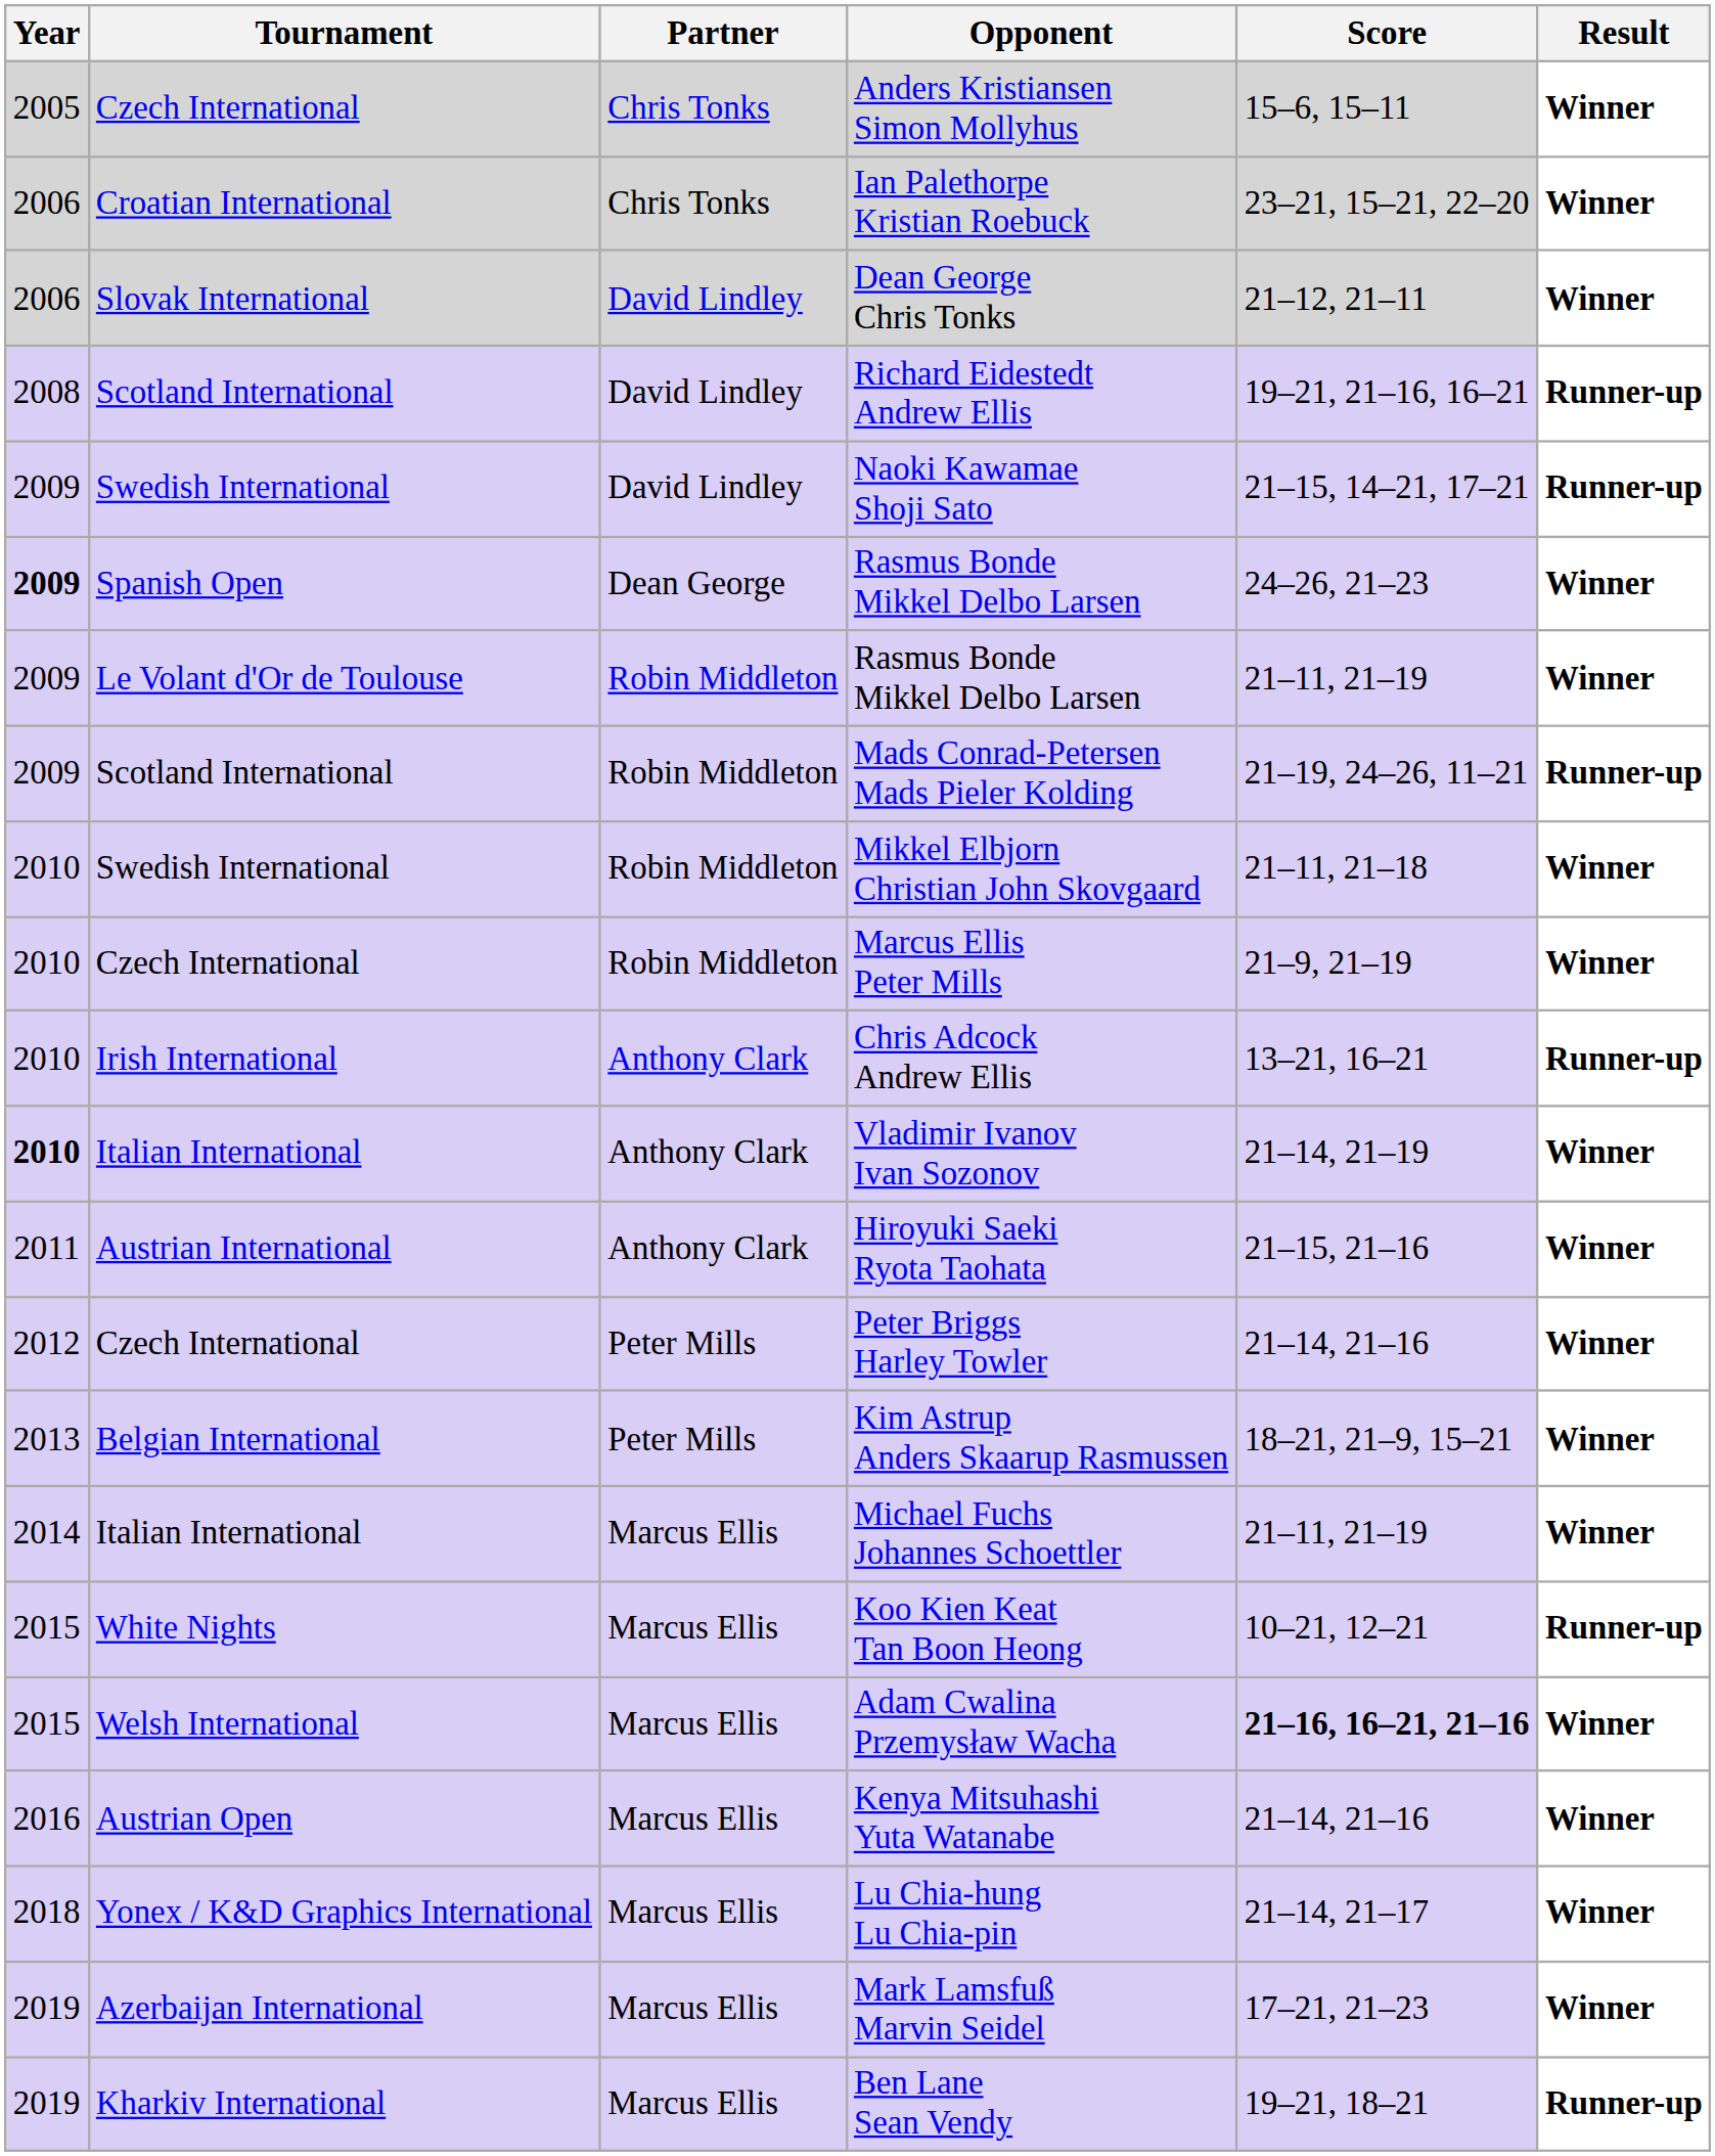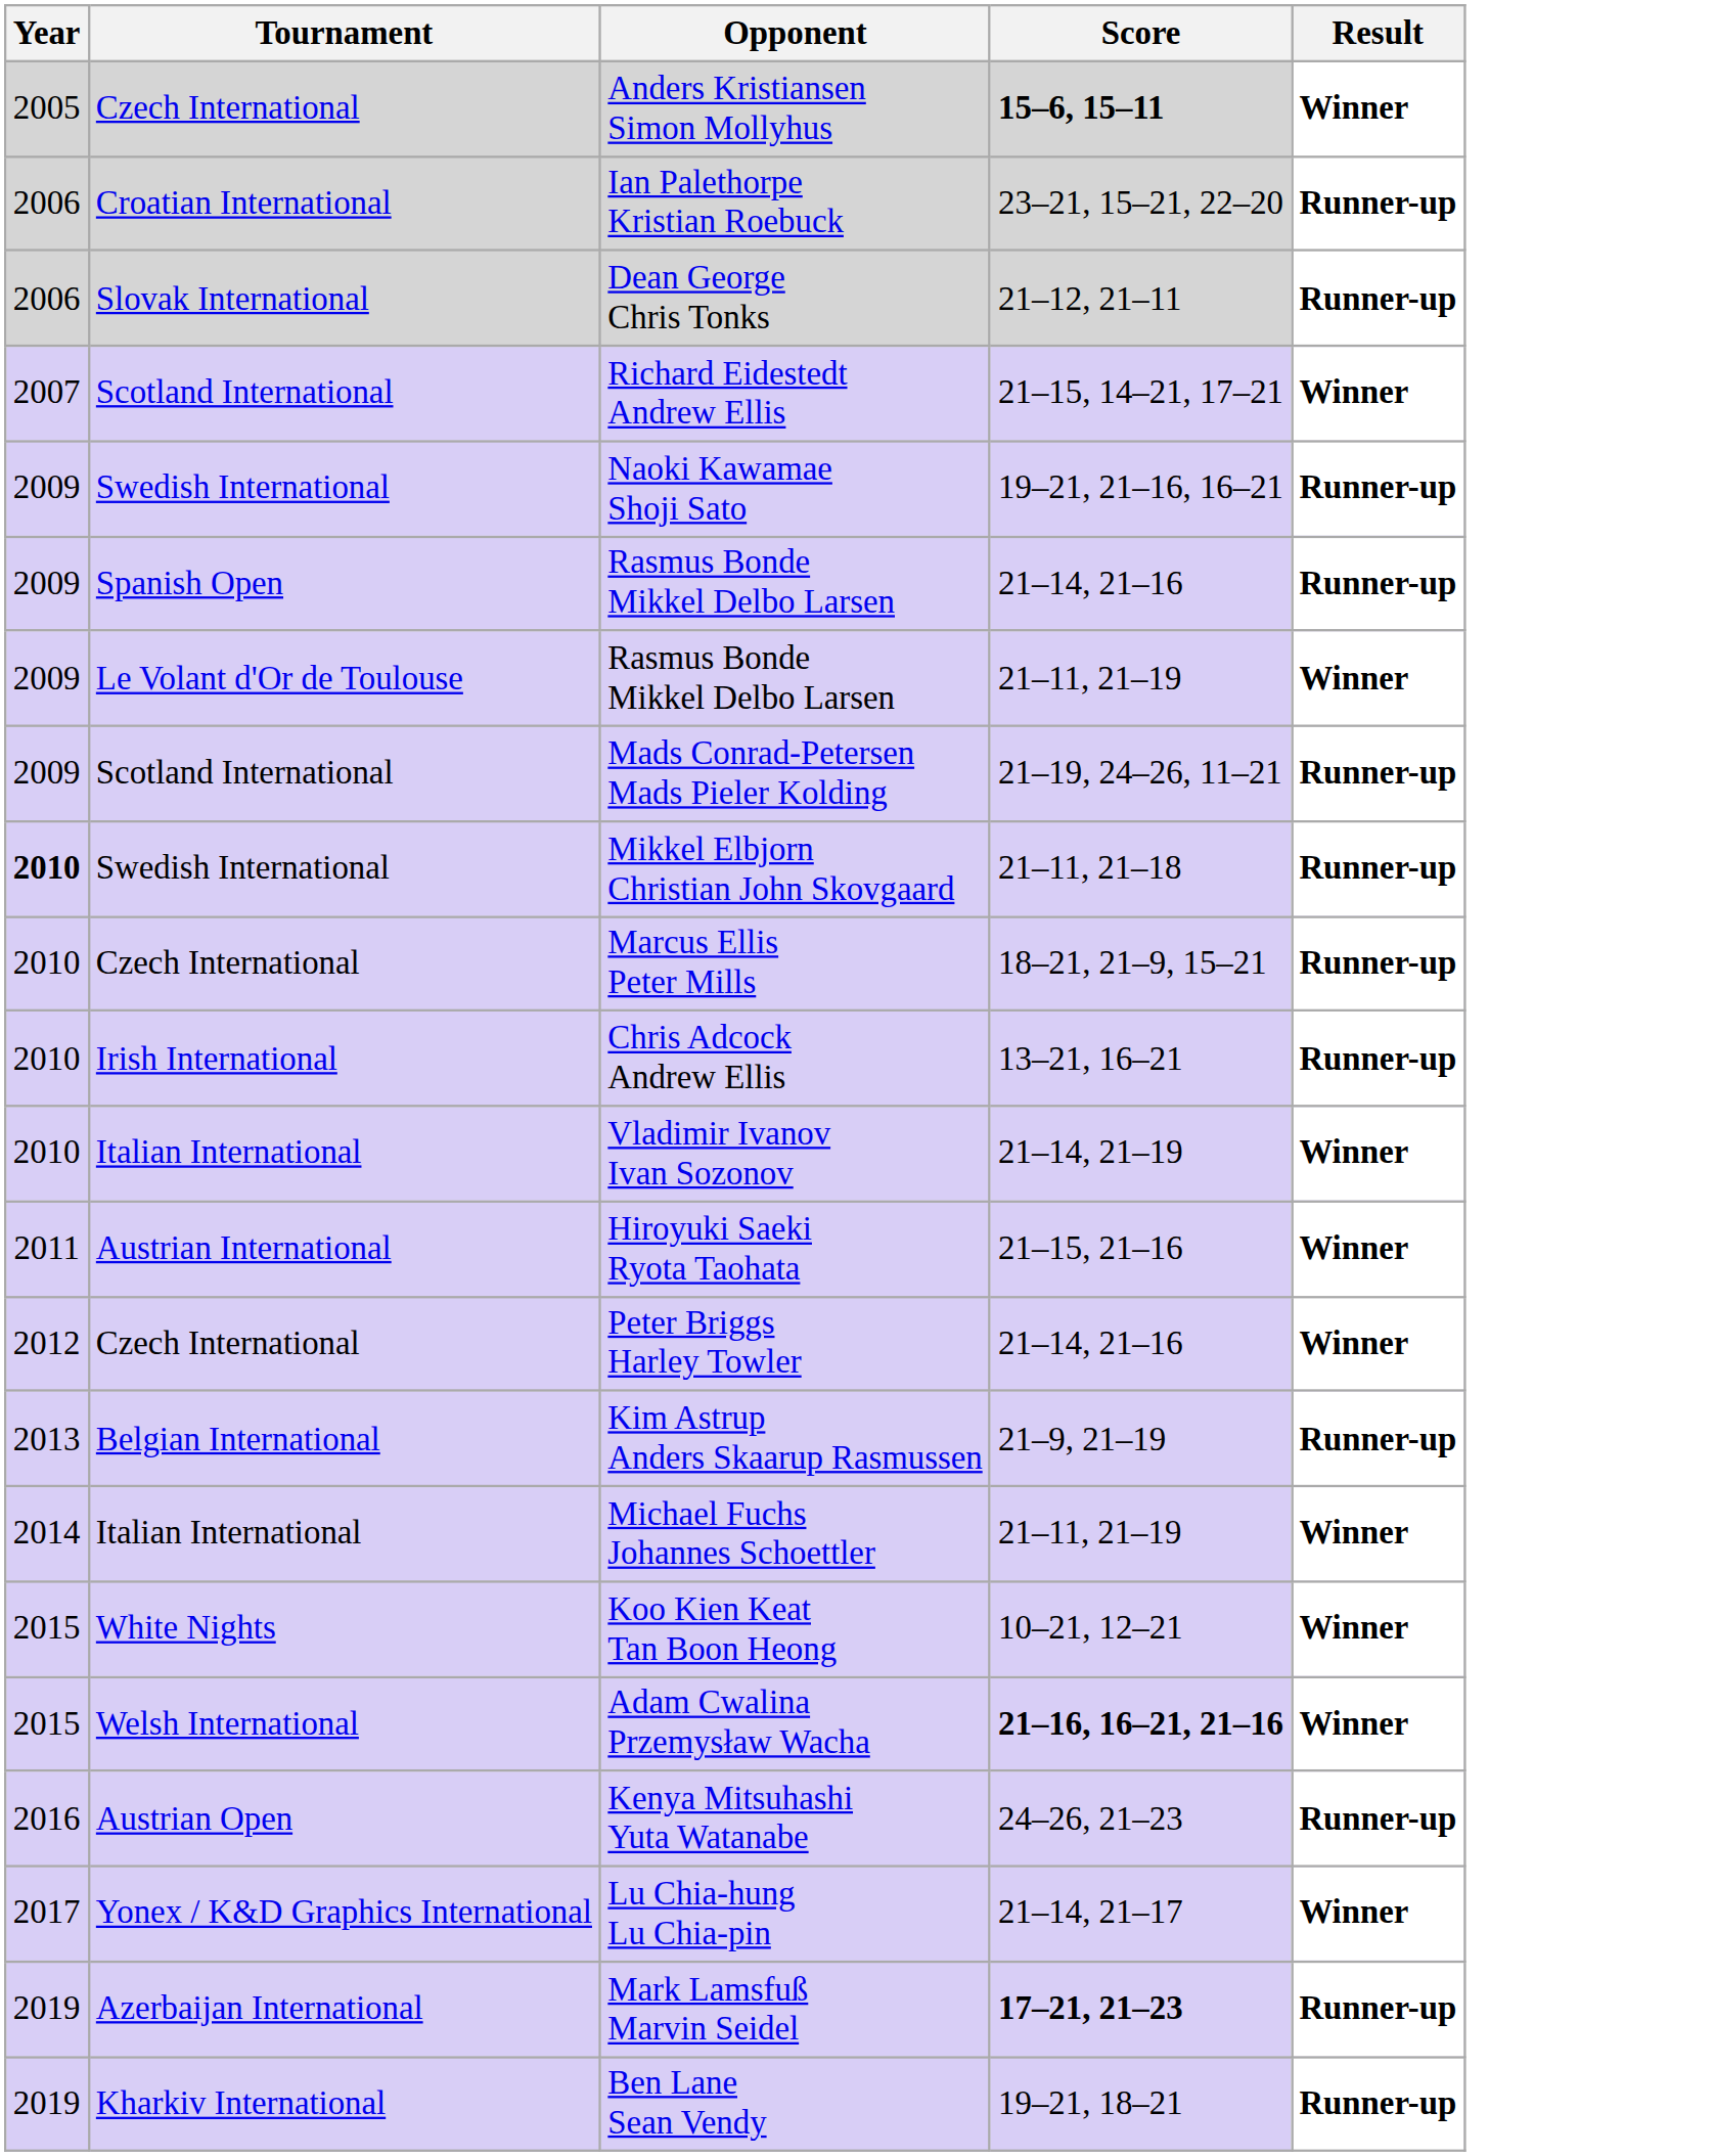- column: Partner | Chris Tonks | Chris Tonks | David Lindley | David Lindley | David Lindley | Dean George | Robin Middleton | Robin Middleton | Robin Middleton | Robin Middleton | Anthony Clark | Anthony Clark | Anthony Clark | Peter Mills | Peter Mills | Marcus Ellis | Marcus Ellis | Marcus Ellis | Marcus Ellis | Marcus Ellis | Marcus Ellis | Marcus Ellis
Anders Kristiansen Simon Mollyhus | Score: normal -> bold
Ian Palethorpe Kristian Roebuck | Result: Winner -> Runner-up
Dean George Chris Tonks | Result: Winner -> Runner-up
Richard Eidestedt Andrew Ellis | Year: 2008 -> 2007
Richard Eidestedt Andrew Ellis | Score: 19–21, 21–16, 16–21 -> 21–15, 14–21, 17–21
Richard Eidestedt Andrew Ellis | Result: Runner-up -> Winner
Naoki Kawamae Shoji Sato | Score: 21–15, 14–21, 17–21 -> 19–21, 21–16, 16–21
Spanish Open / Rasmus Bonde Mikkel Delbo Larsen | Year: bold -> normal
Spanish Open / Rasmus Bonde Mikkel Delbo Larsen | Score: 24–26, 21–23 -> 21–14, 21–16
Spanish Open / Rasmus Bonde Mikkel Delbo Larsen | Result: Winner -> Runner-up
Mikkel Elbjorn Christian John Skovgaard | Year: normal -> bold
Mikkel Elbjorn Christian John Skovgaard | Result: Winner -> Runner-up
Marcus Ellis Peter Mills | Score: 21–9, 21–19 -> 18–21, 21–9, 15–21
Marcus Ellis Peter Mills | Result: Winner -> Runner-up
Vladimir Ivanov Ivan Sozonov | Year: bold -> normal
Kim Astrup Anders Skaarup Rasmussen | Score: 18–21, 21–9, 15–21 -> 21–9, 21–19
Kim Astrup Anders Skaarup Rasmussen | Result: Winner -> Runner-up
Koo Kien Keat Tan Boon Heong | Result: Runner-up -> Winner
Kenya Mitsuhashi Yuta Watanabe | Score: 21–14, 21–16 -> 24–26, 21–23
Kenya Mitsuhashi Yuta Watanabe | Result: Winner -> Runner-up
Lu Chia-hung Lu Chia-pin | Year: 2018 -> 2017
Mark Lamsfuß Marvin Seidel | Score: normal -> bold
Mark Lamsfuß Marvin Seidel | Result: Winner -> Runner-up
